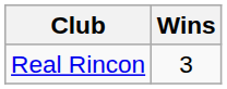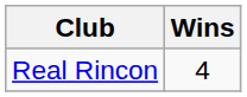Real Rincon | Wins: 3 -> 4
